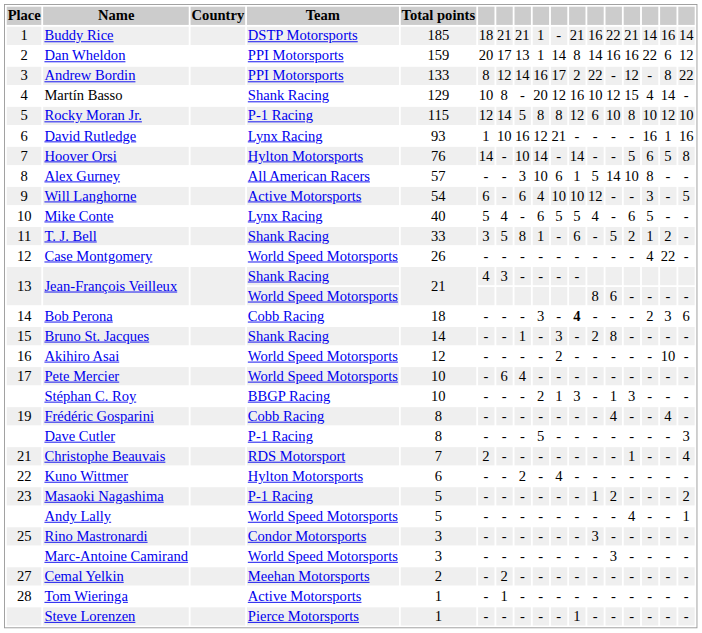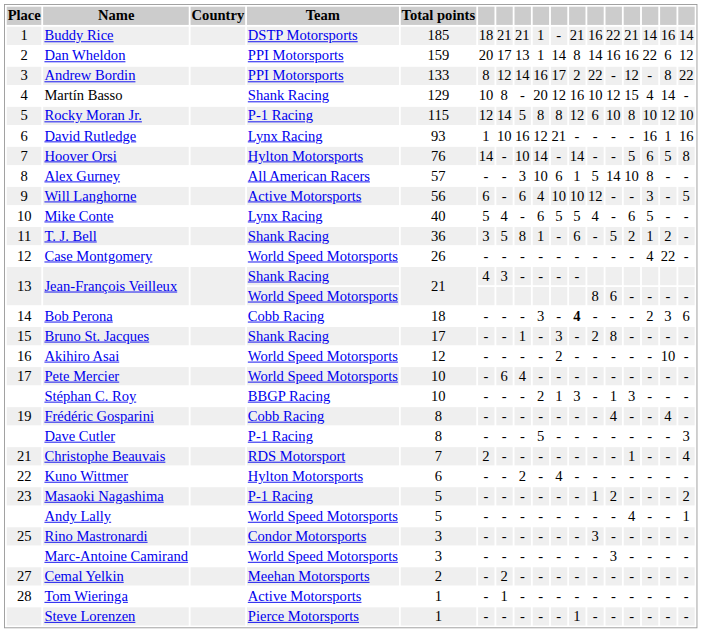Will Langhorne | Total points: 54 -> 56
T. J. Bell | Total points: 33 -> 36
Bruno St. Jacques | Total points: 14 -> 17
